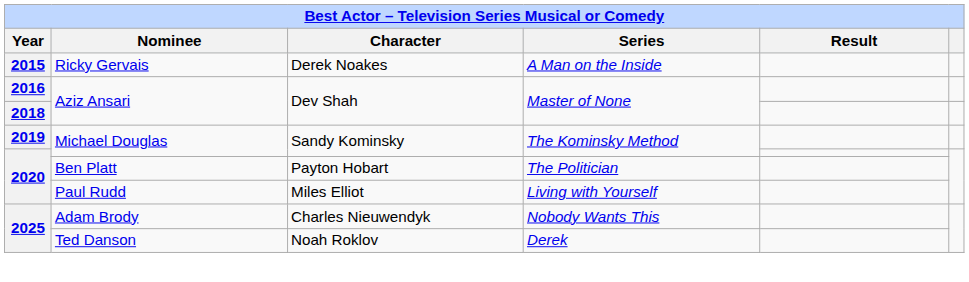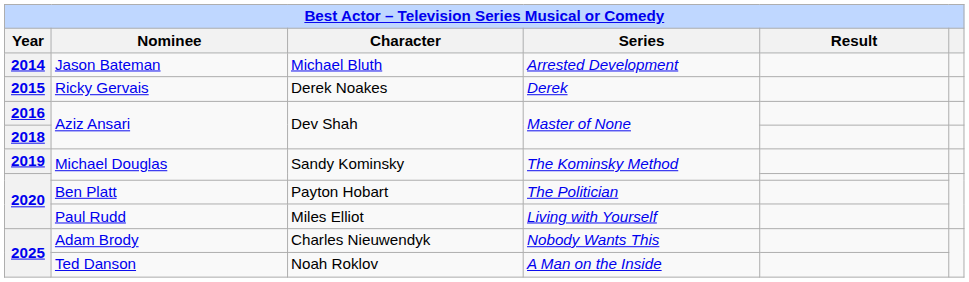+ row: 2014 | Jason Bateman | Michael Bluth | Arrested Development
Ricky Gervais | Series: A Man on the Inside -> Derek
Ted Danson | Series: Derek -> A Man on the Inside
